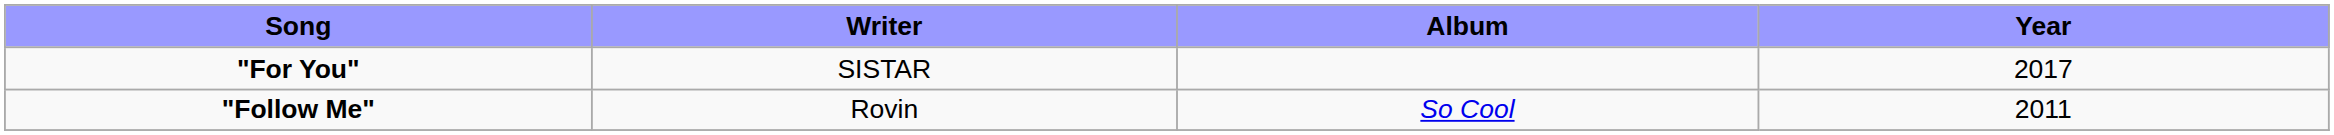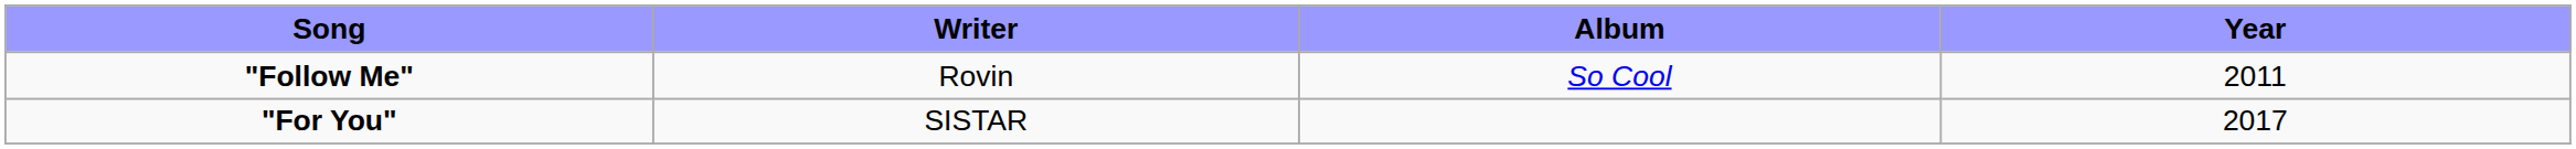rows swapped: "Follow Me" <-> "For You"
